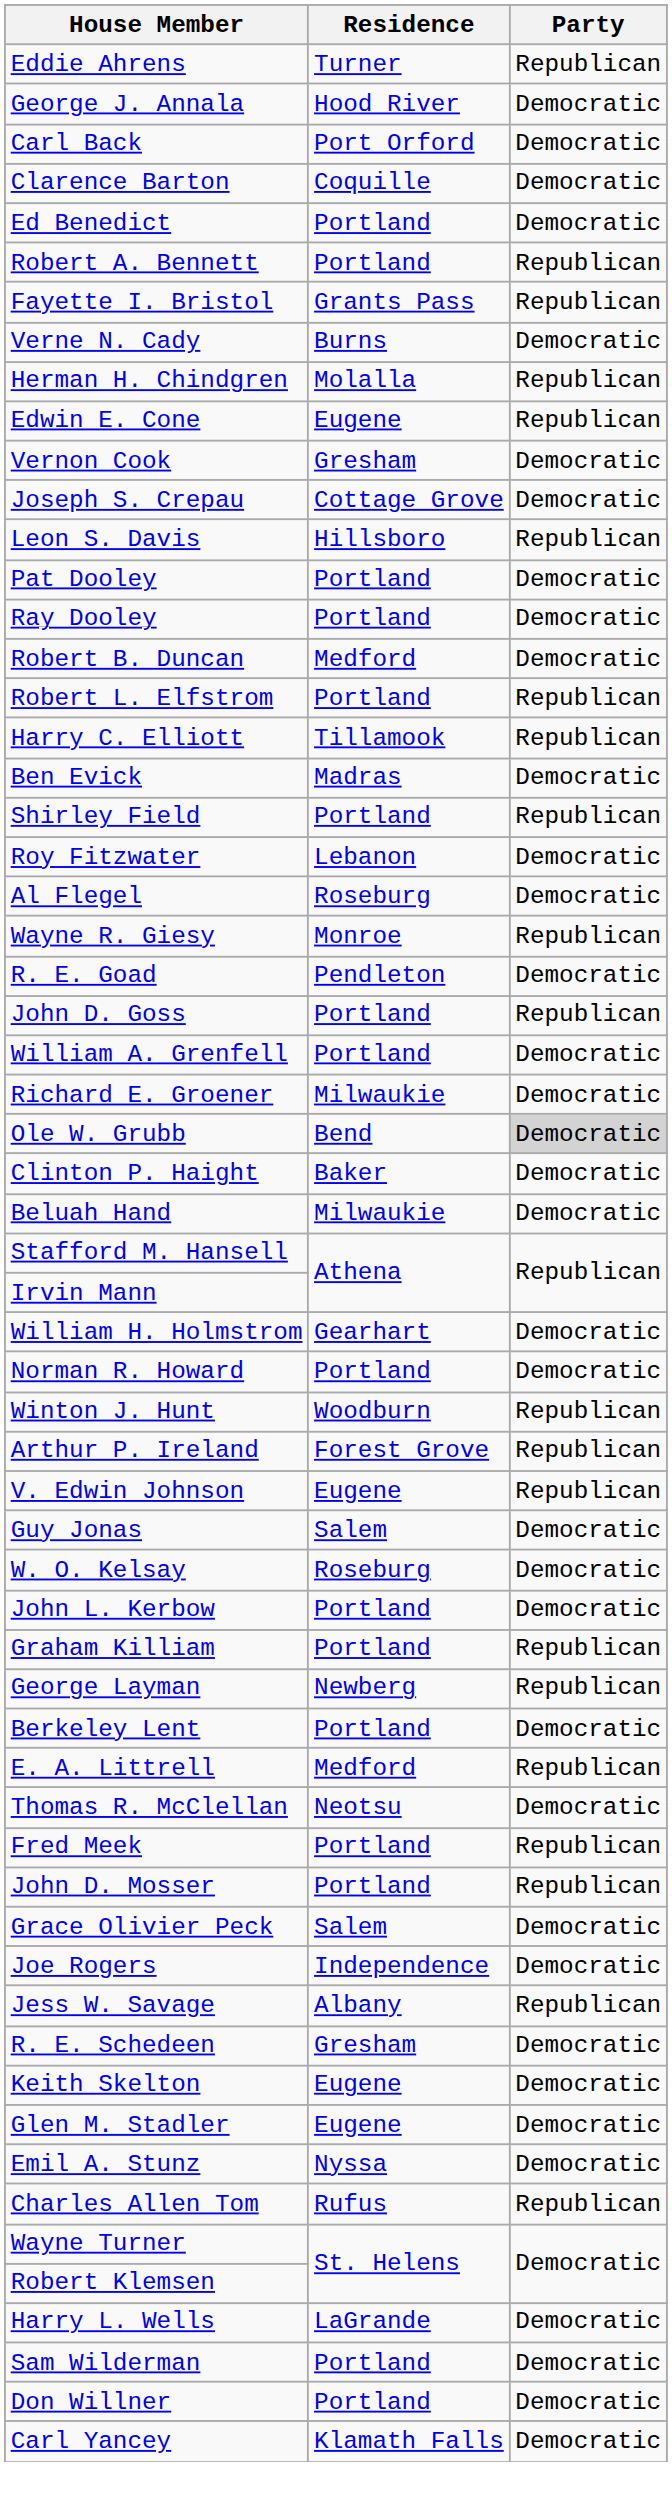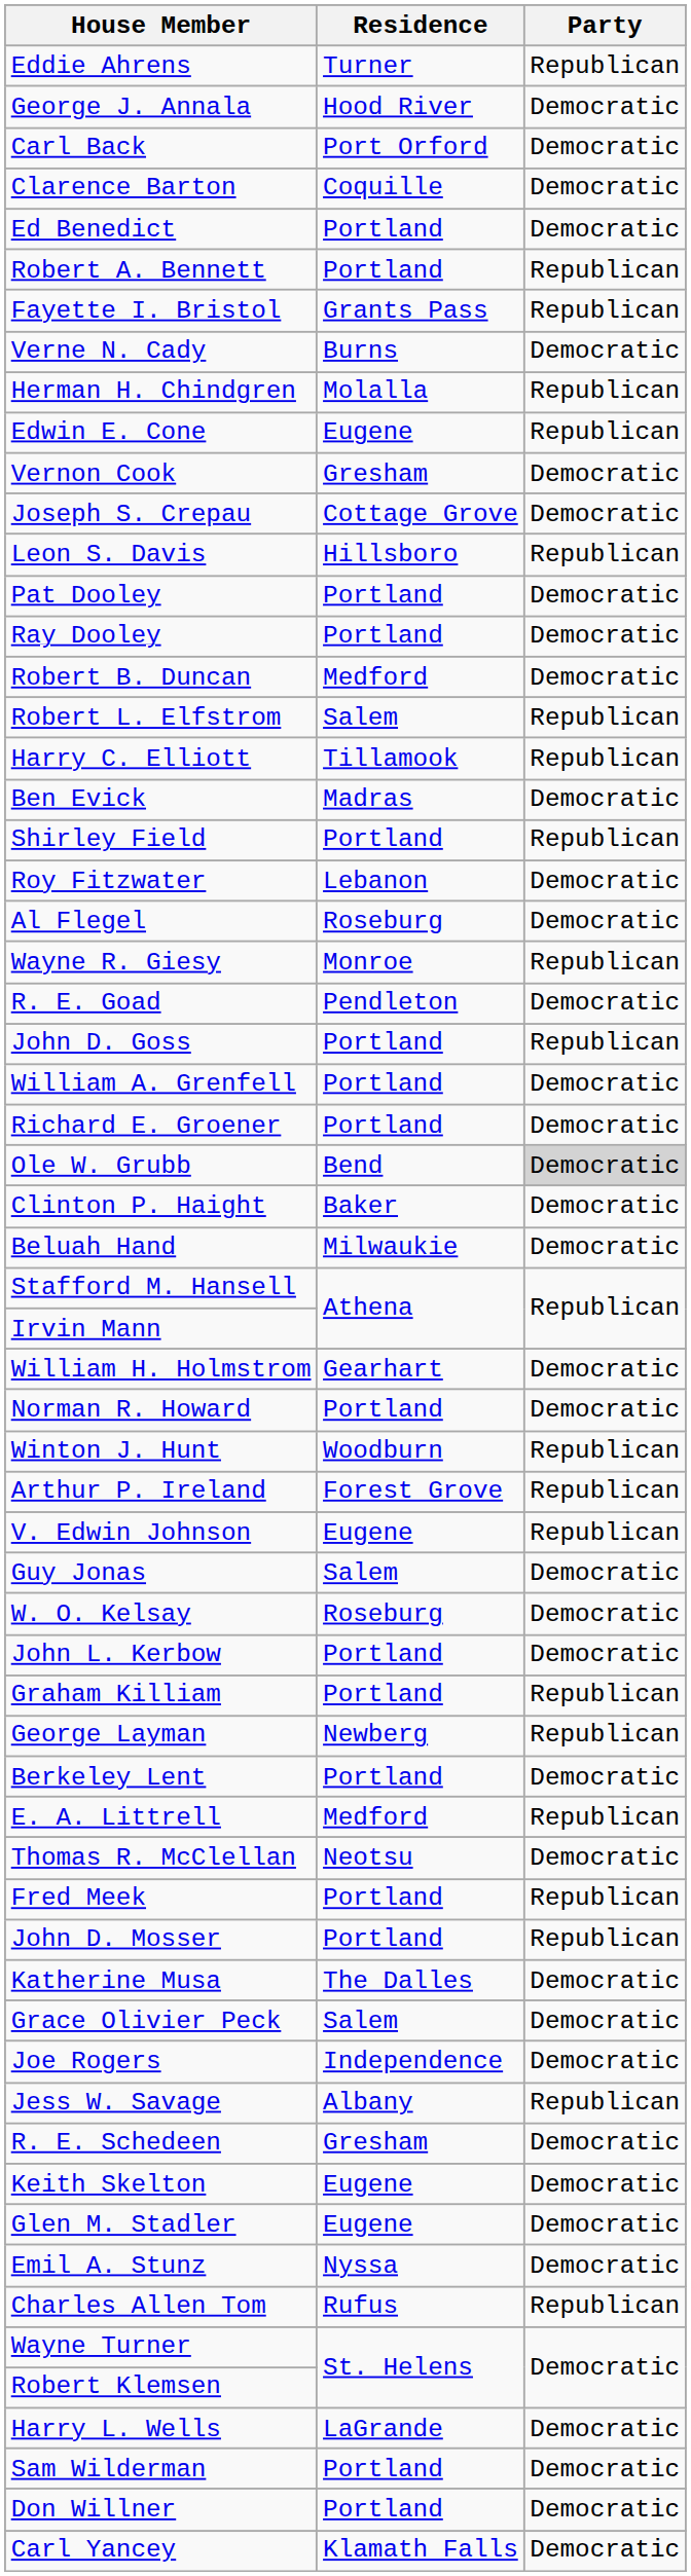Robert L. Elfstrom | Residence: Portland -> Salem
Richard E. Groener | Residence: Milwaukie -> Portland
+ row: Katherine Musa | The Dalles | Democratic
